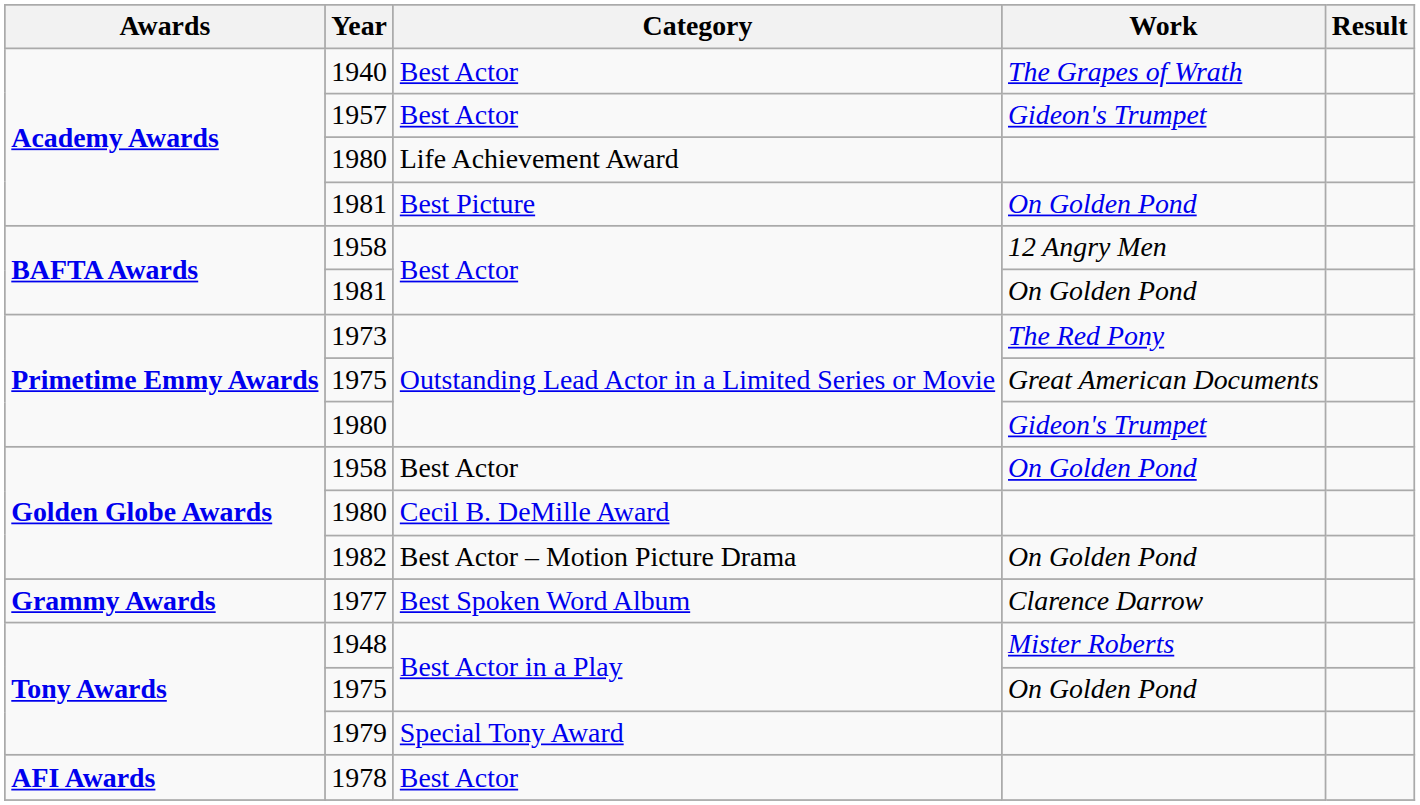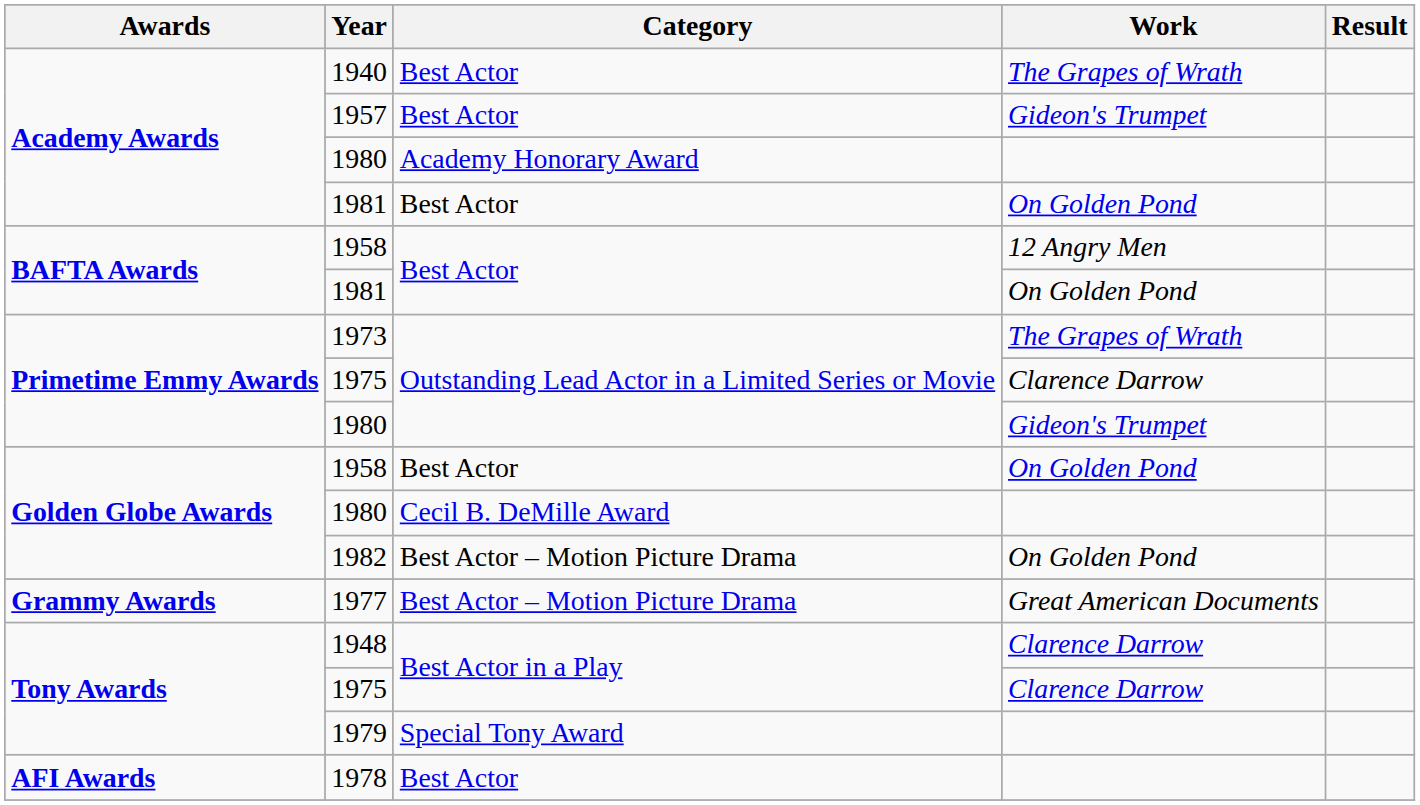Academy Awards / 1980 | Category: Life Achievement Award -> Academy Honorary Award
Academy Awards / 1981 | Category: Best Picture -> Best Actor
1973 | Work: The Red Pony -> The Grapes of Wrath
Primetime Emmy Awards / 1975 | Work: Great American Documents -> Clarence Darrow
1977 | Category: Best Spoken Word Album -> Best Actor – Motion Picture Drama
1977 | Work: Clarence Darrow -> Great American Documents
1948 | Work: Mister Roberts -> Clarence Darrow
Tony Awards / 1975 | Work: On Golden Pond -> Clarence Darrow
